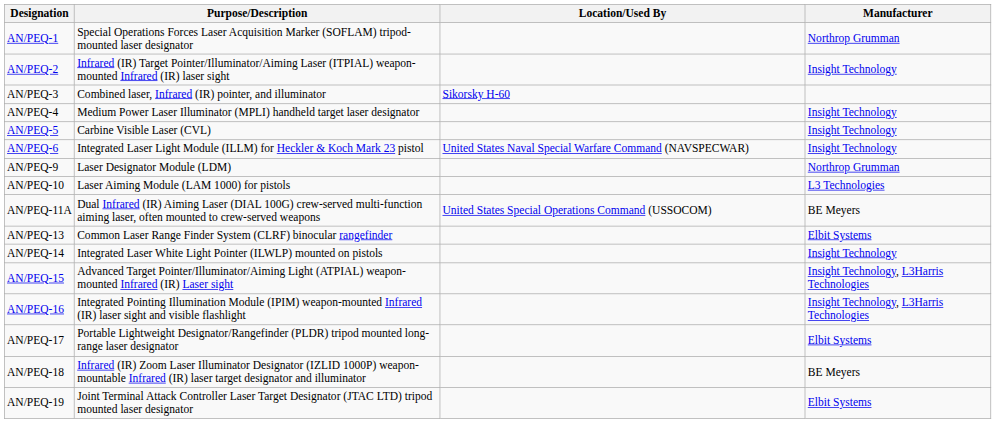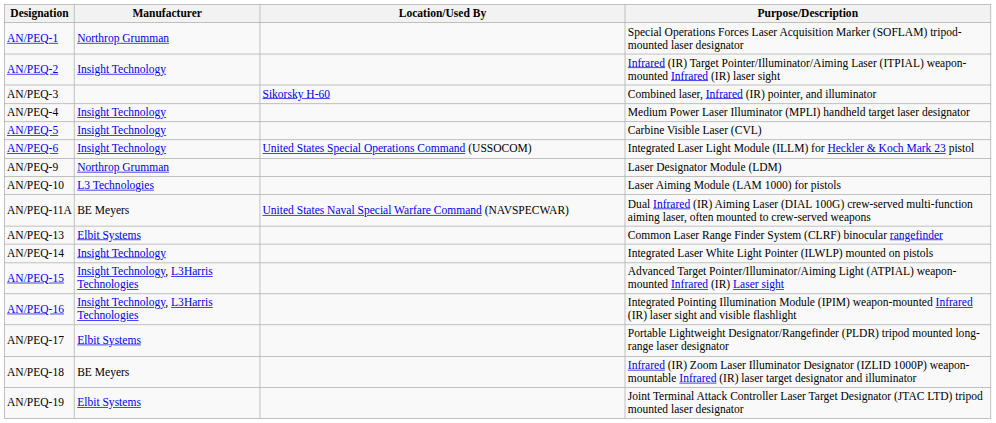columns swapped: Purpose/Description <-> Manufacturer
AN/PEQ-6 | Location/Used By: United States Naval Special Warfare Command (NAVSPECWAR) -> United States Special Operations Command (USSOCOM)
AN/PEQ-11A | Location/Used By: United States Special Operations Command (USSOCOM) -> United States Naval Special Warfare Command (NAVSPECWAR)
